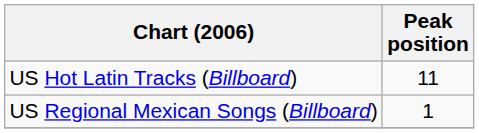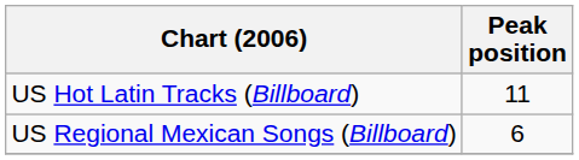US Regional Mexican Songs (Billboard) | Peak position: 1 -> 6
